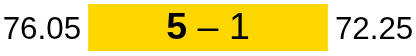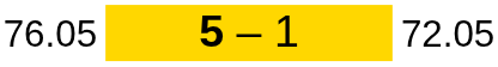76.05 | column 3: 72.25 -> 72.05
